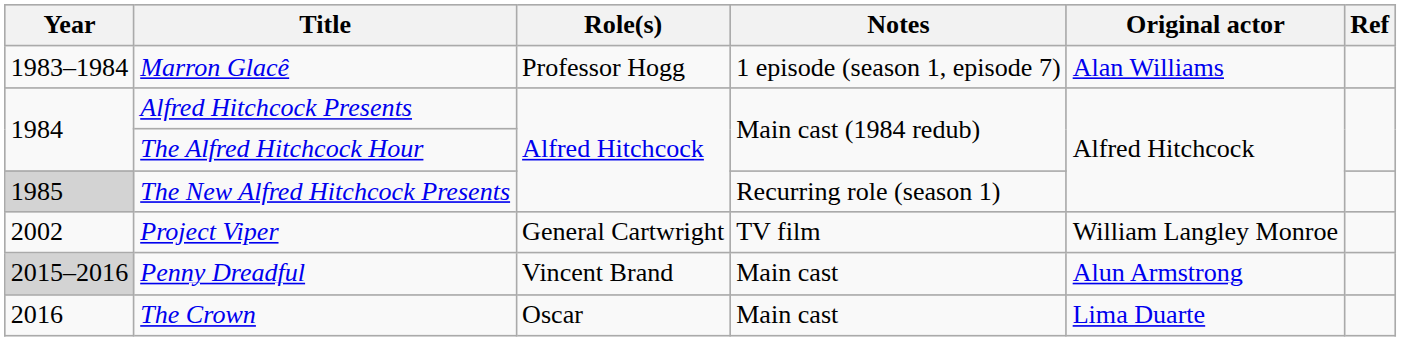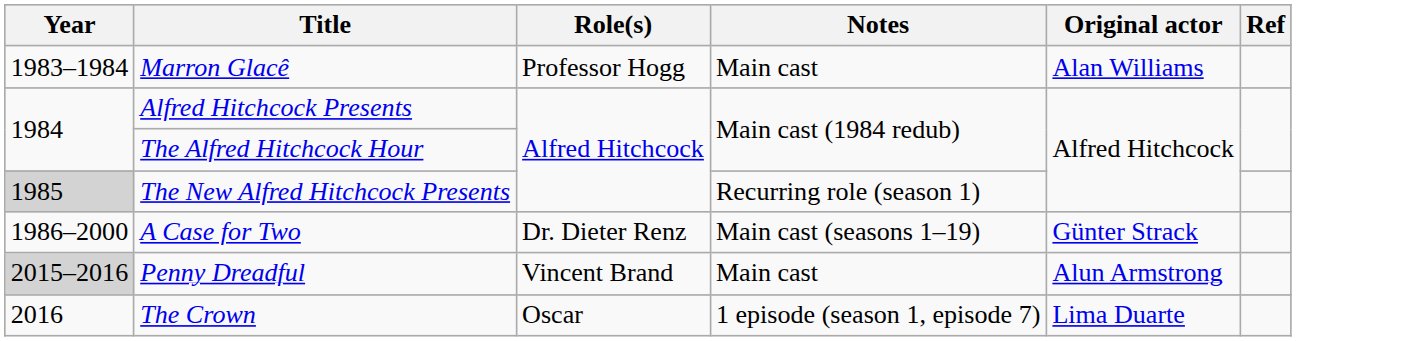Marron Glacê | Notes: 1 episode (season 1, episode 7) -> Main cast
+ row: 1986–2000 | A Case for Two | Dr. Dieter Renz | Main cast (seasons 1–19) | Günter Strack
- row: 2002 | Project Viper | General Cartwright | TV film | William Langley Monroe
The Crown | Notes: Main cast -> 1 episode (season 1, episode 7)
